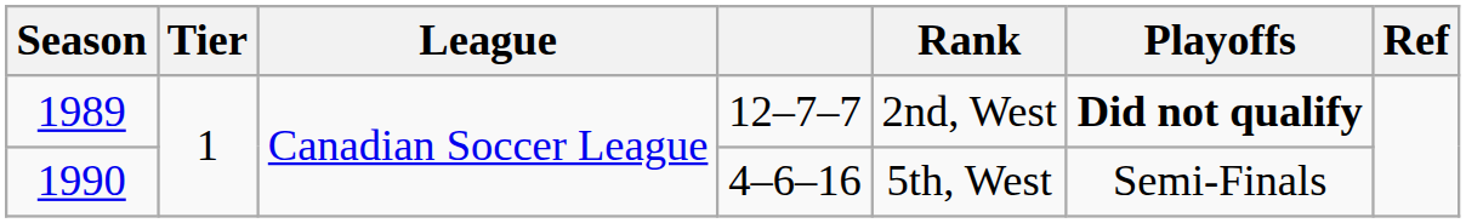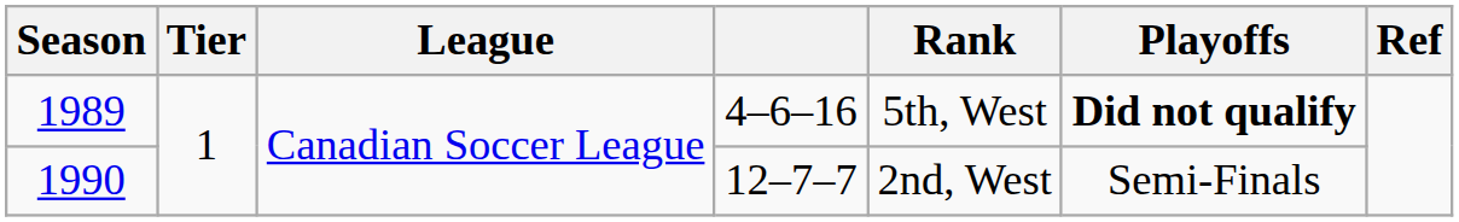1989 | column 4: 12–7–7 -> 4–6–16
1989 | Rank: 2nd, West -> 5th, West
1990 | column 4: 4–6–16 -> 12–7–7
1990 | Rank: 5th, West -> 2nd, West
